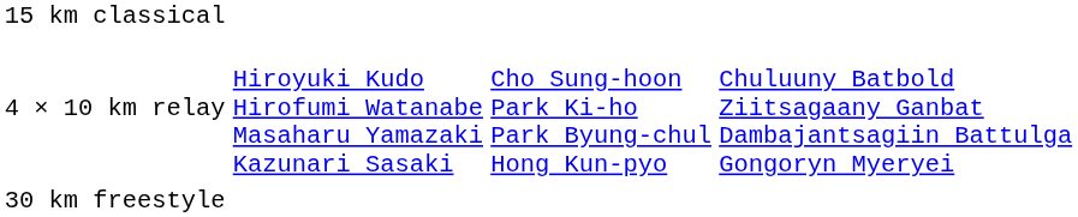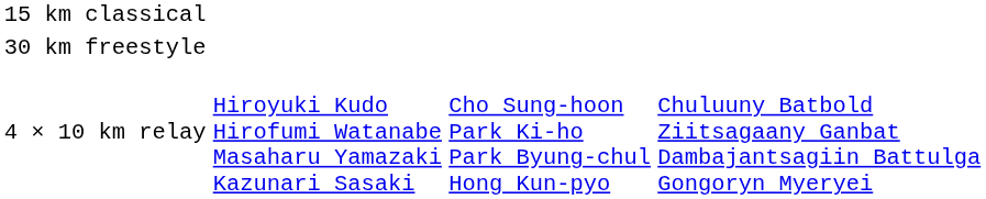rows swapped: 30 km freestyle <-> 4 × 10 km relay
